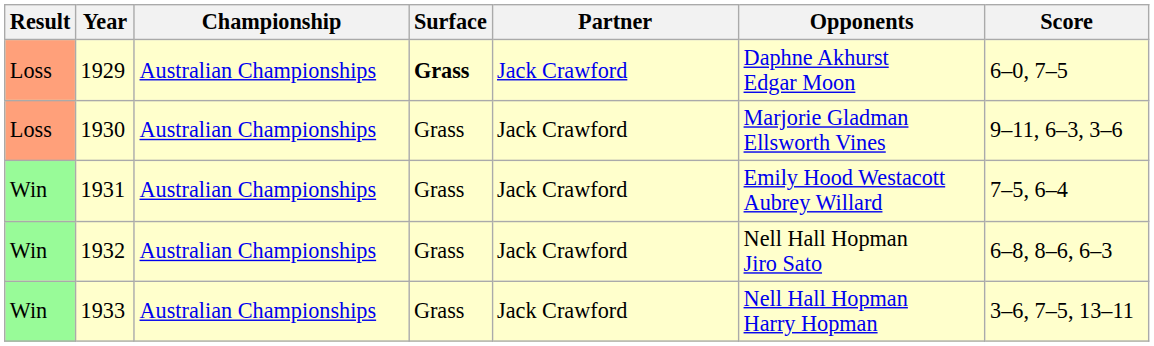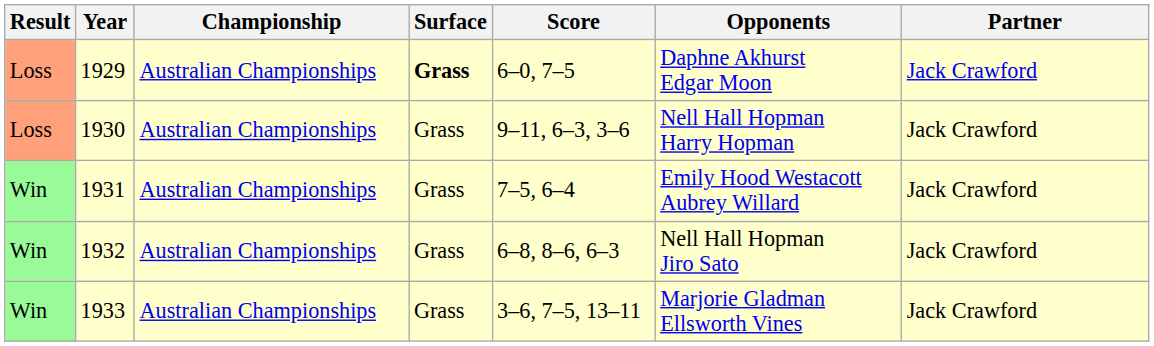columns swapped: Partner <-> Score
1930 | Opponents: Marjorie Gladman Ellsworth Vines -> Nell Hall Hopman Harry Hopman
1933 | Opponents: Nell Hall Hopman Harry Hopman -> Marjorie Gladman Ellsworth Vines
